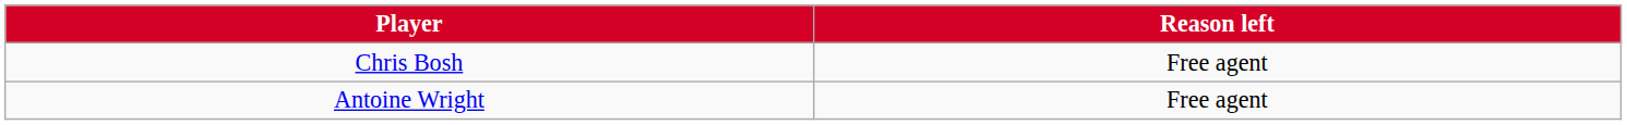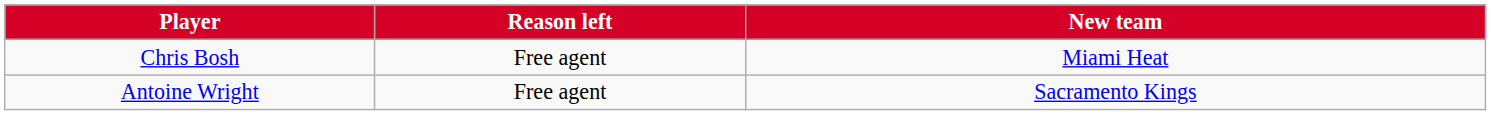+ column: New team | Miami Heat | Sacramento Kings
